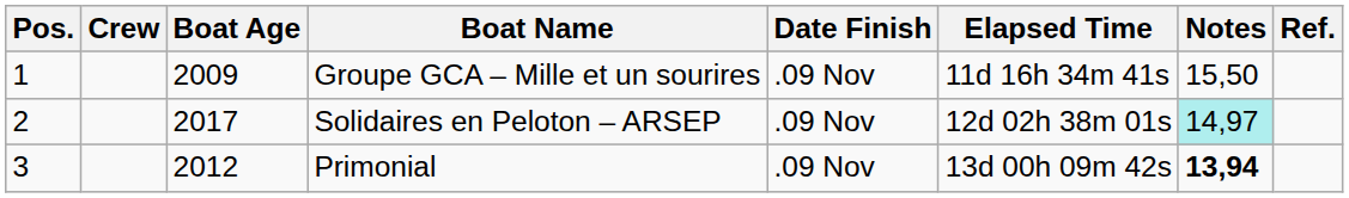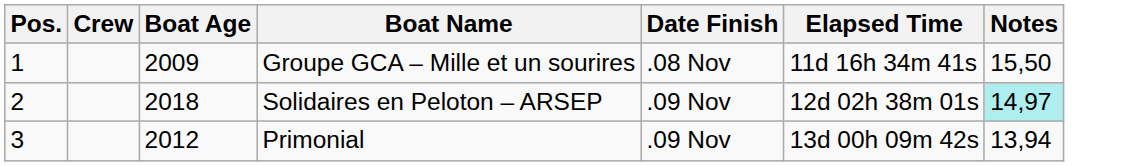- column: Ref.
Groupe GCA – Mille et un sourires | Date Finish: .09 Nov -> .08 Nov
Solidaires en Peloton – ARSEP | Boat Age: 2017 -> 2018
Primonial | Notes: bold -> normal
